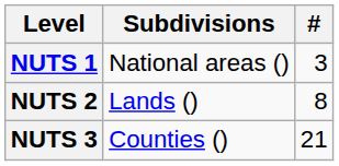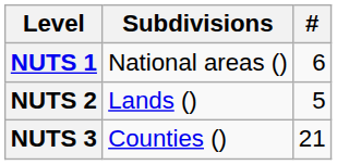NUTS 1 | #: 3 -> 6
NUTS 2 | #: 8 -> 5
